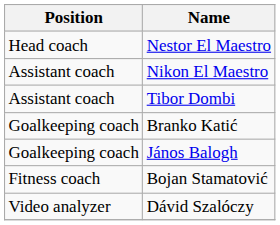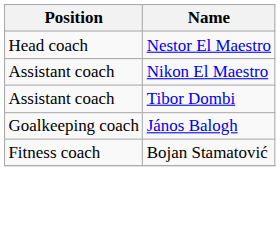- row: Goalkeeping coach | Branko Katić
- row: Video analyzer | Dávid Szalóczy
